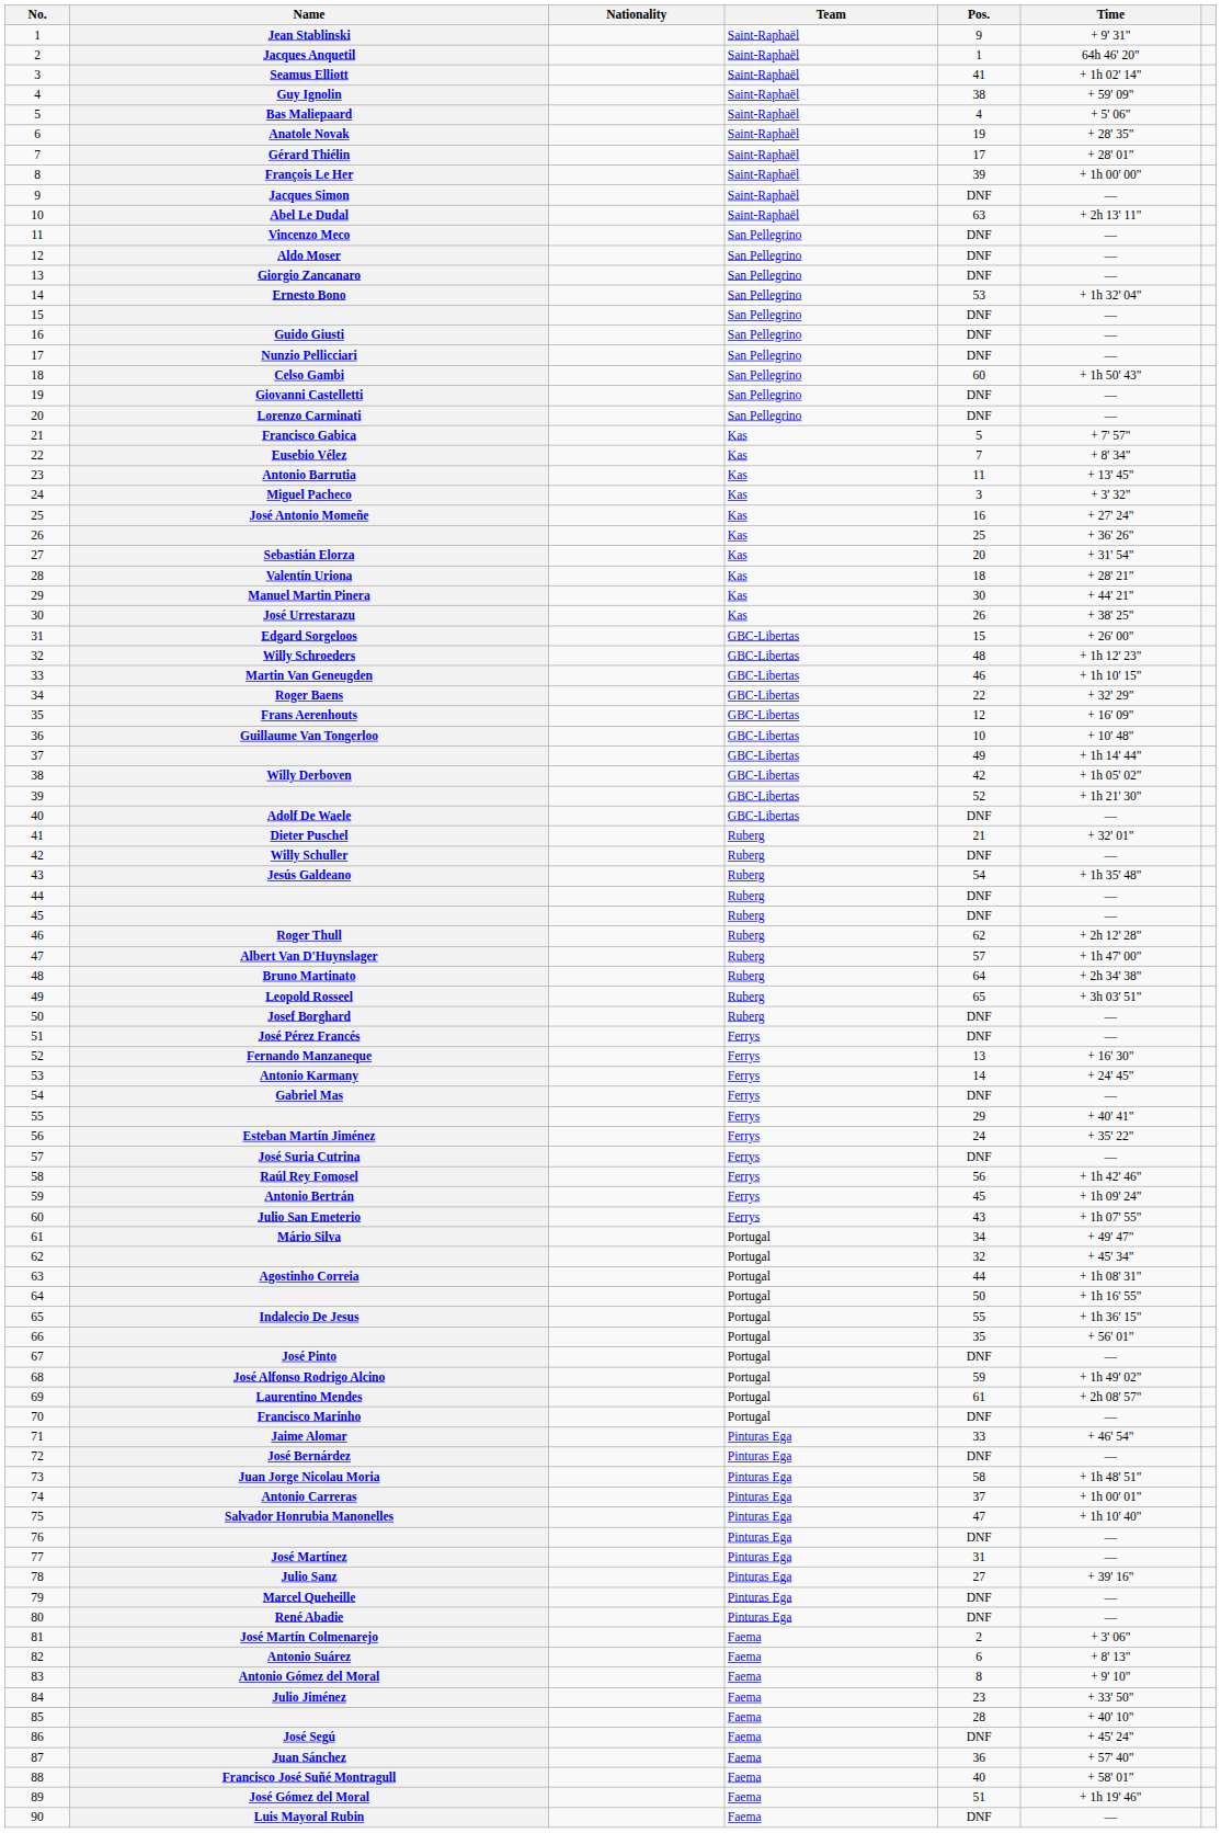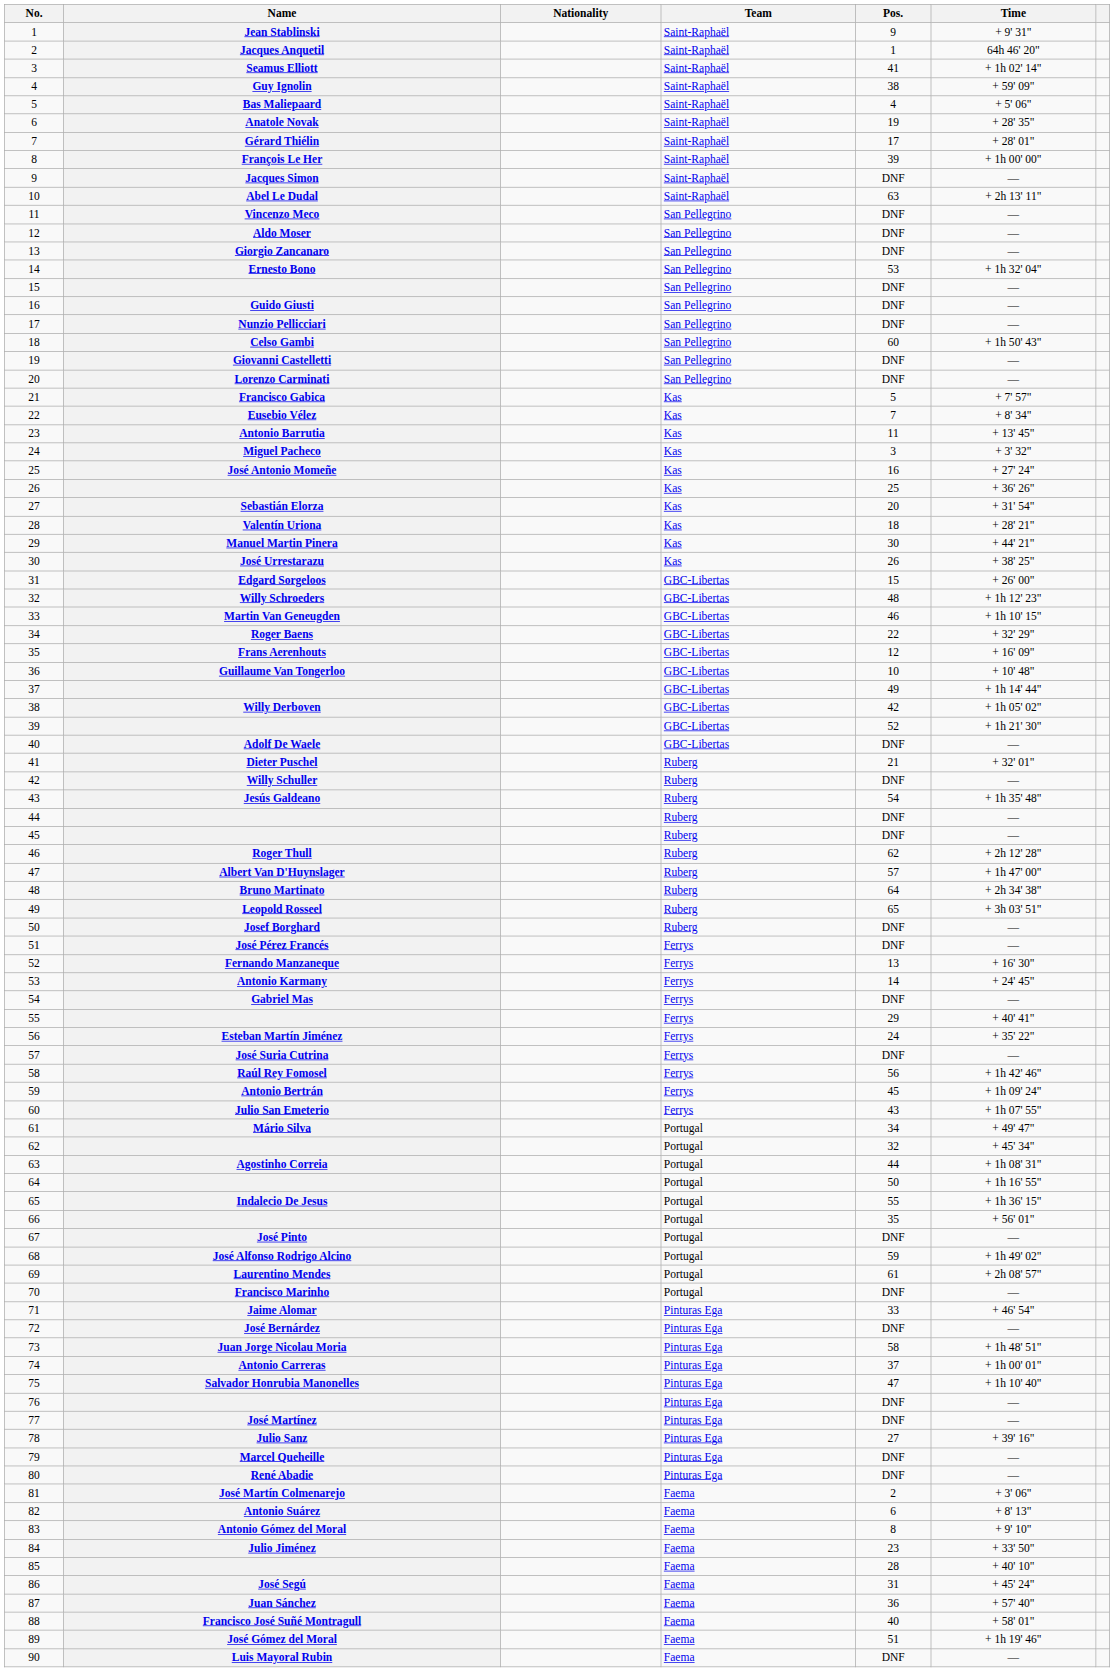77 | Pos.: 31 -> DNF
86 | Pos.: DNF -> 31
